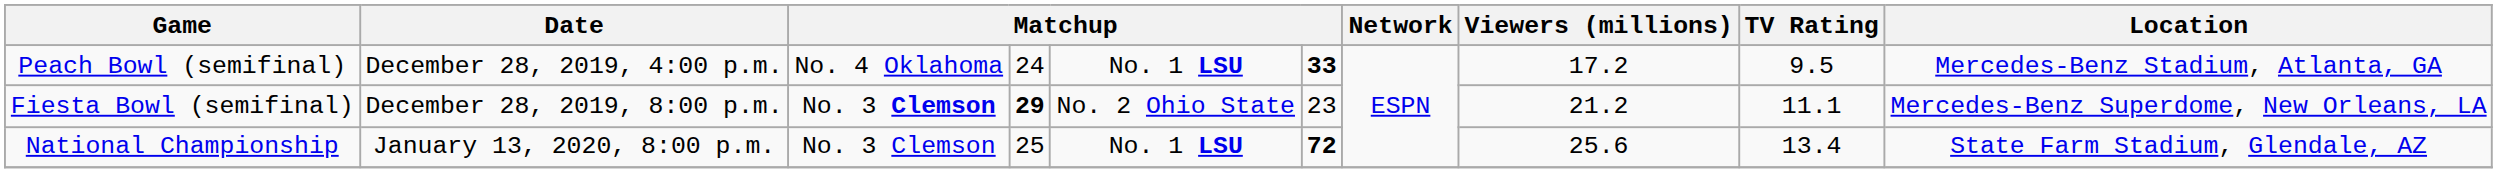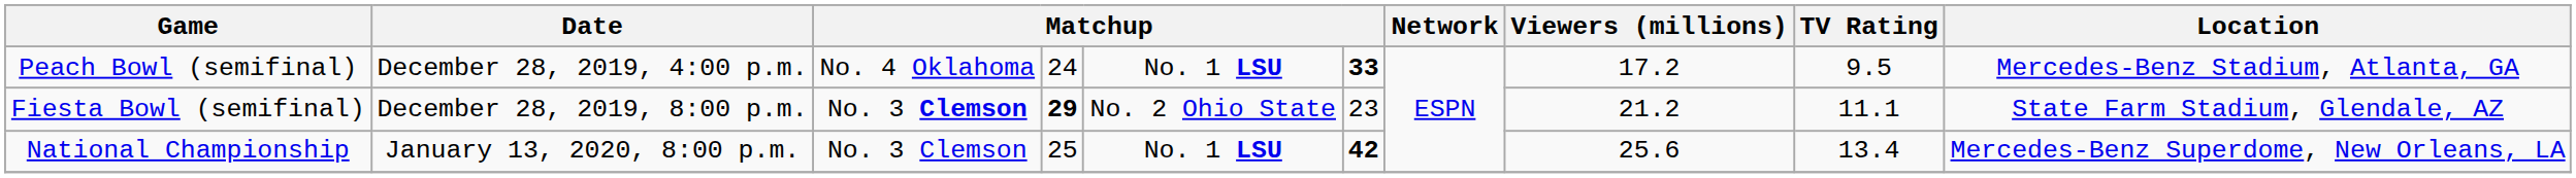Fiesta Bowl (semifinal) | Location: Mercedes-Benz Superdome, New Orleans, LA -> State Farm Stadium, Glendale, AZ
National Championship | column 6: 72 -> 42
National Championship | Location: State Farm Stadium, Glendale, AZ -> Mercedes-Benz Superdome, New Orleans, LA
